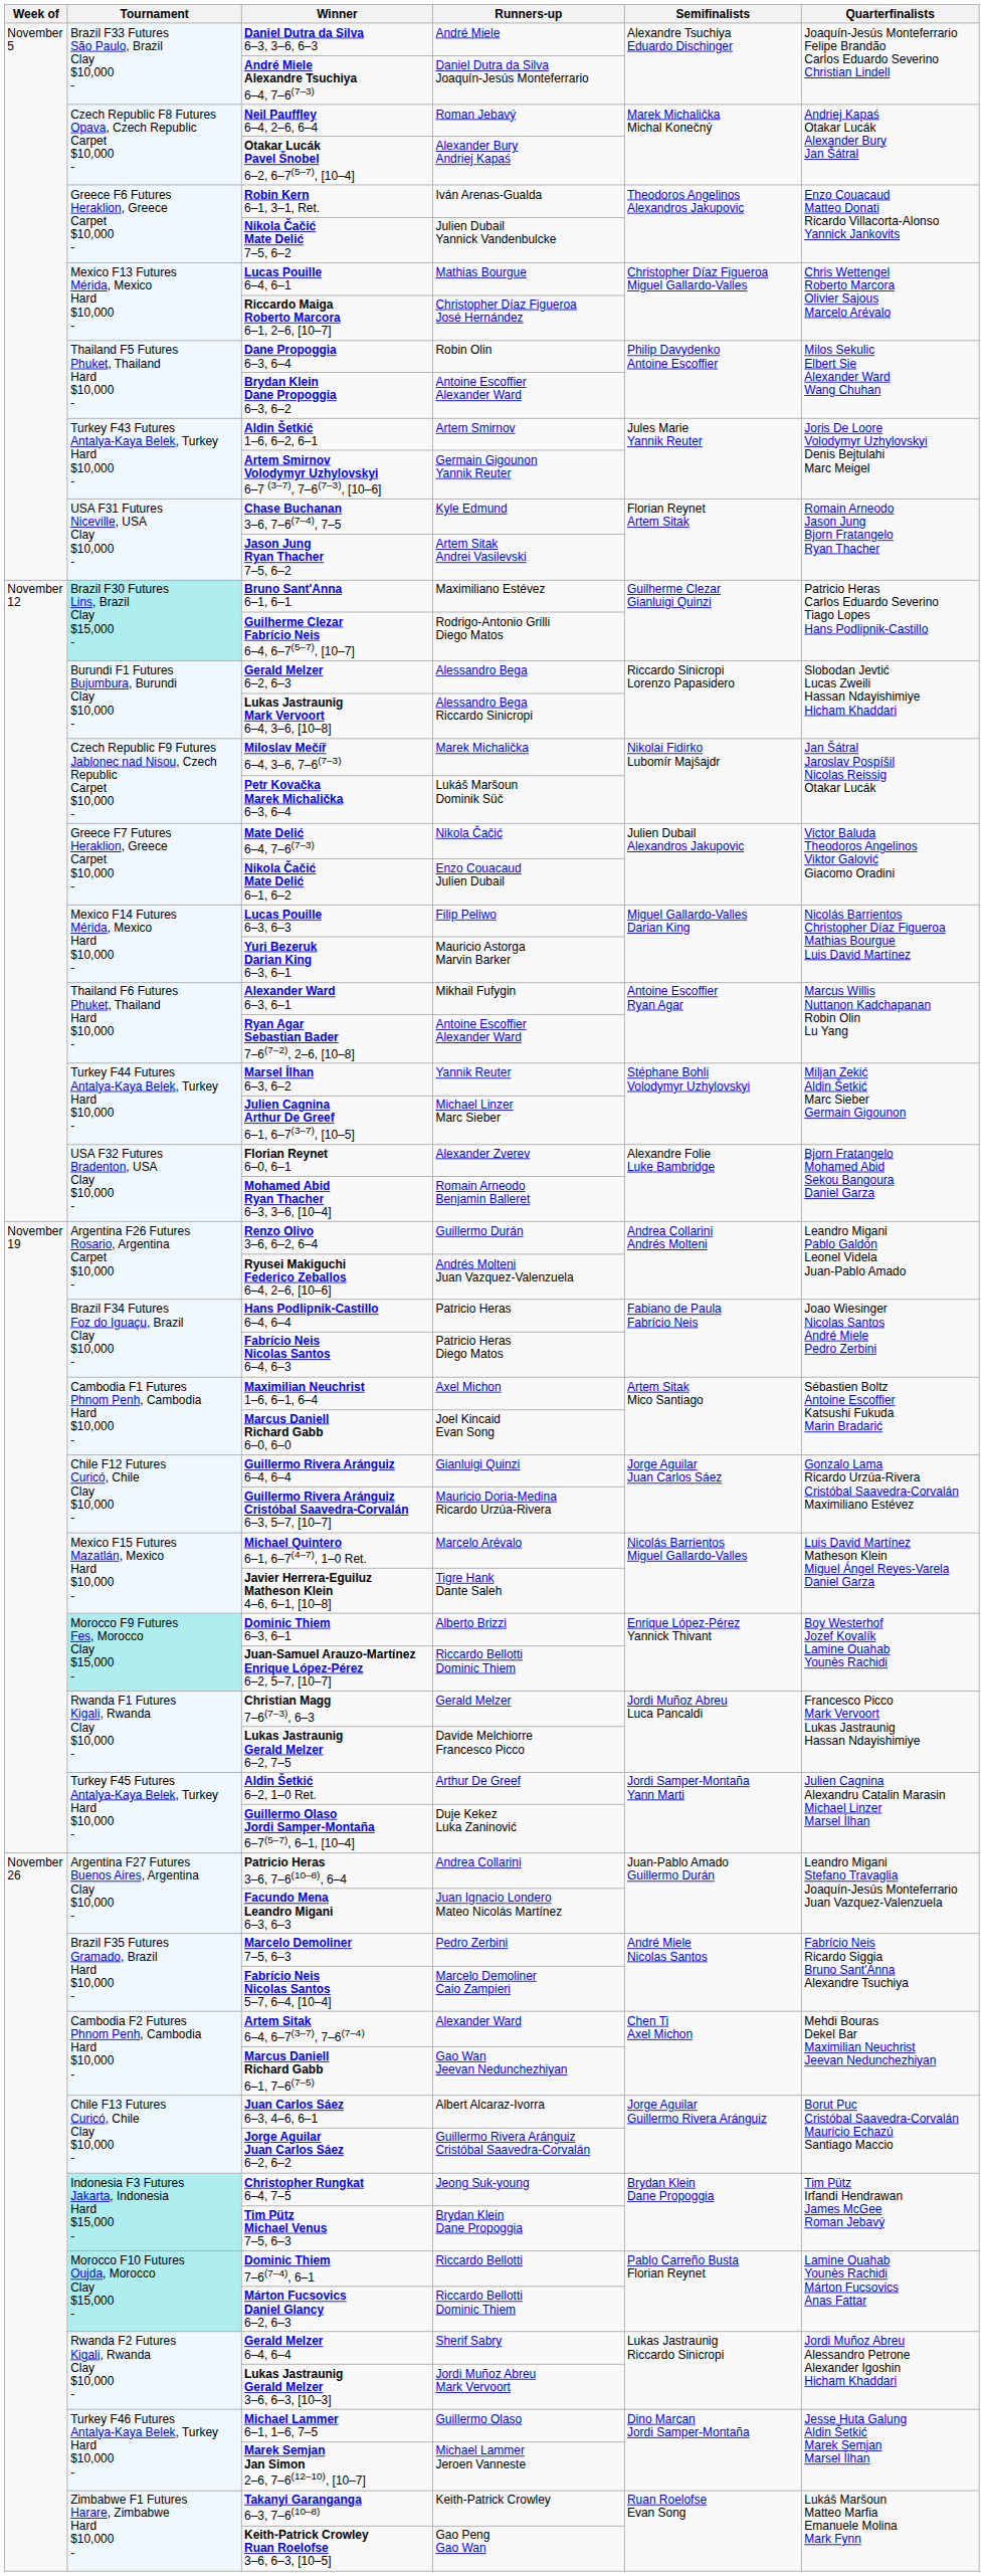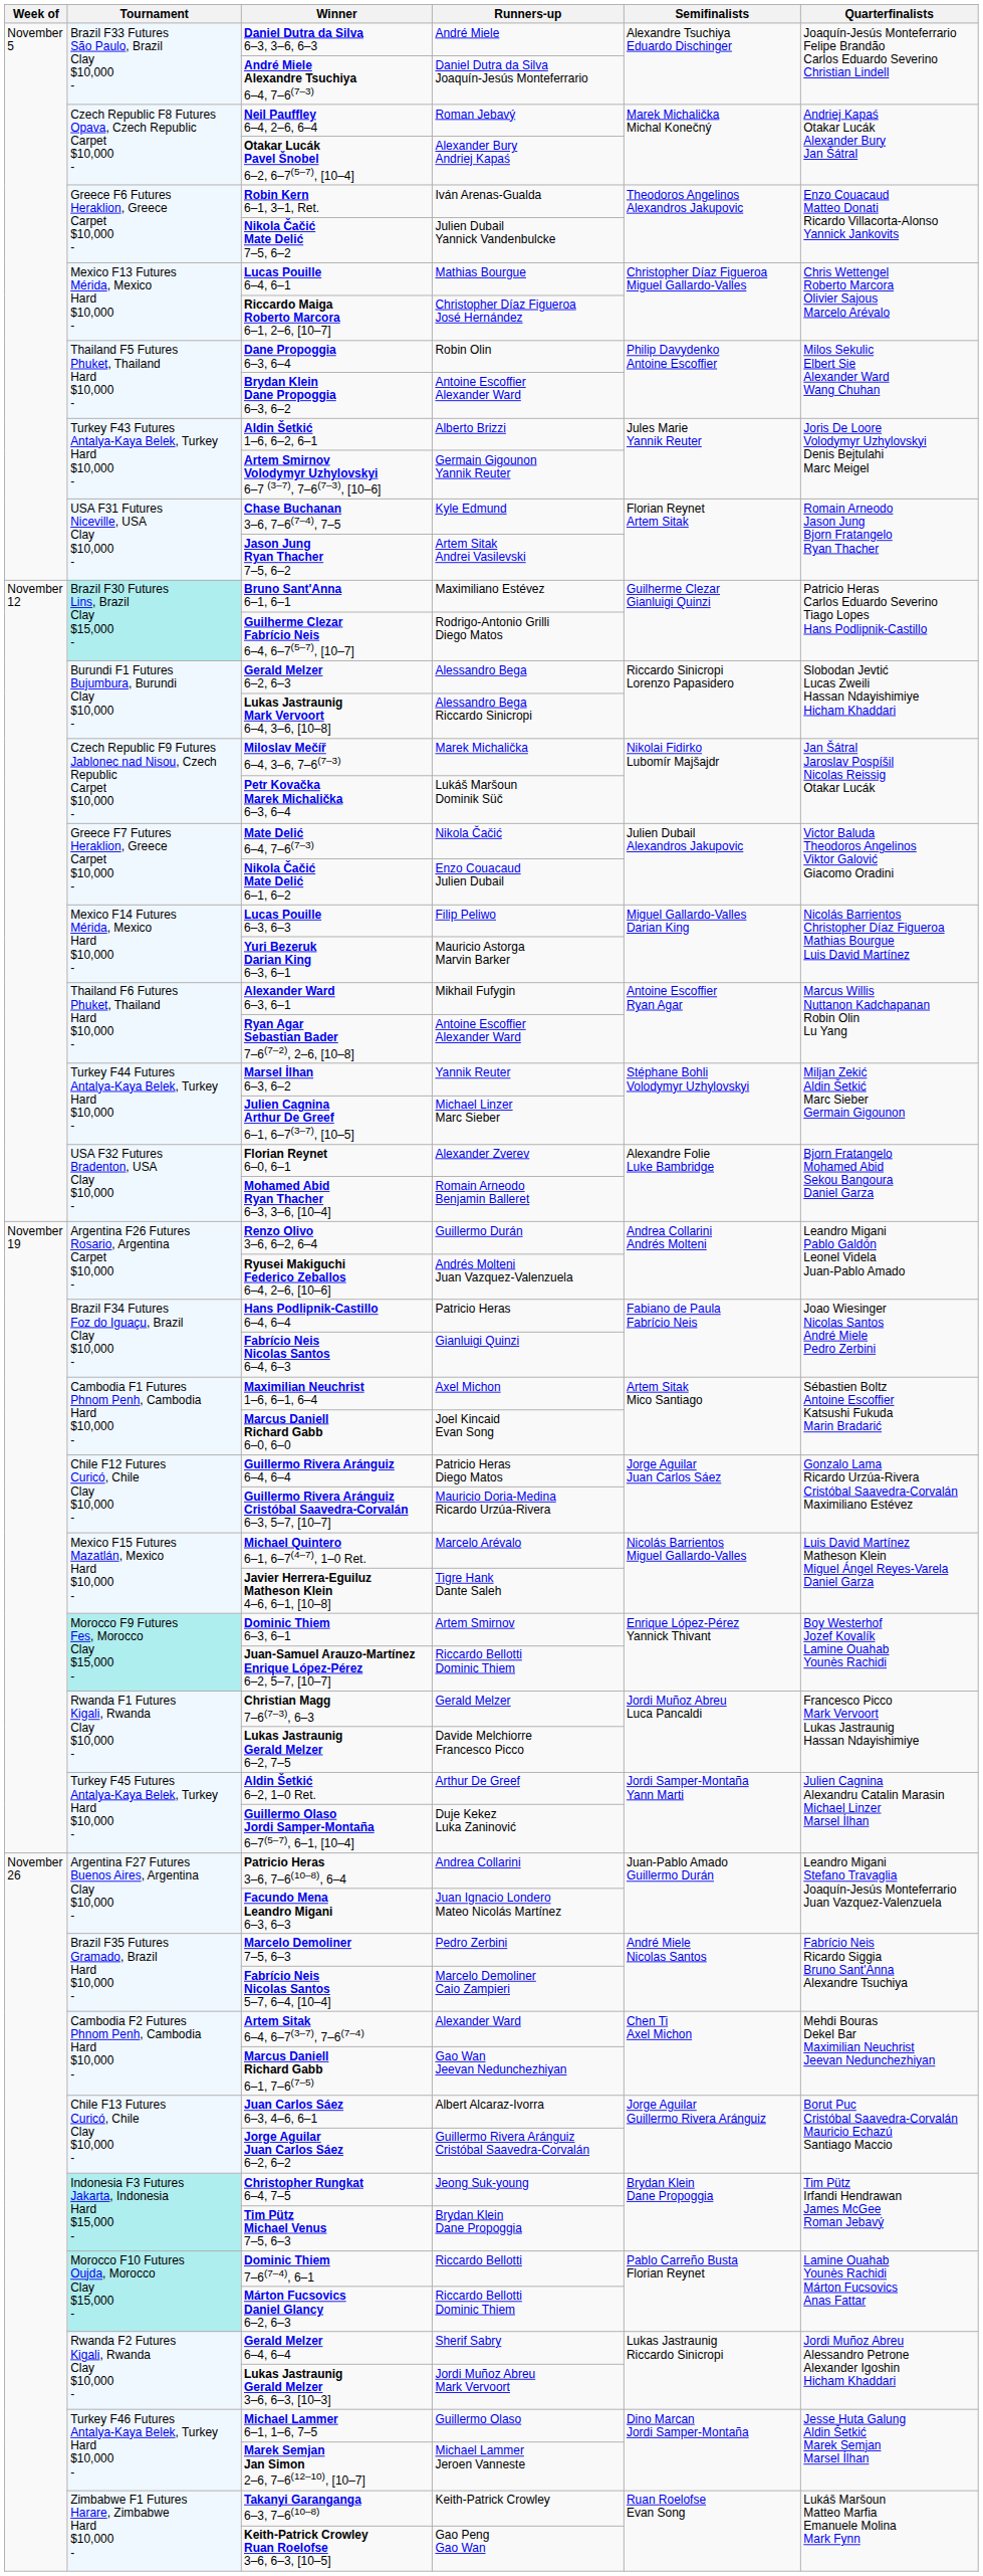Aldin Šetkić 1–6, 6–2, 6–1 | Runners-up: Artem Smirnov -> Alberto Brizzi
Fabrício Neis Nicolas Santos 6–4, 6–3 | Runners-up: Patricio Heras Diego Matos -> Gianluigi Quinzi
Guillermo Rivera Aránguiz 6–4, 6–4 | Runners-up: Gianluigi Quinzi -> Patricio Heras Diego Matos
Dominic Thiem 6–3, 6–1 | Runners-up: Alberto Brizzi -> Artem Smirnov
